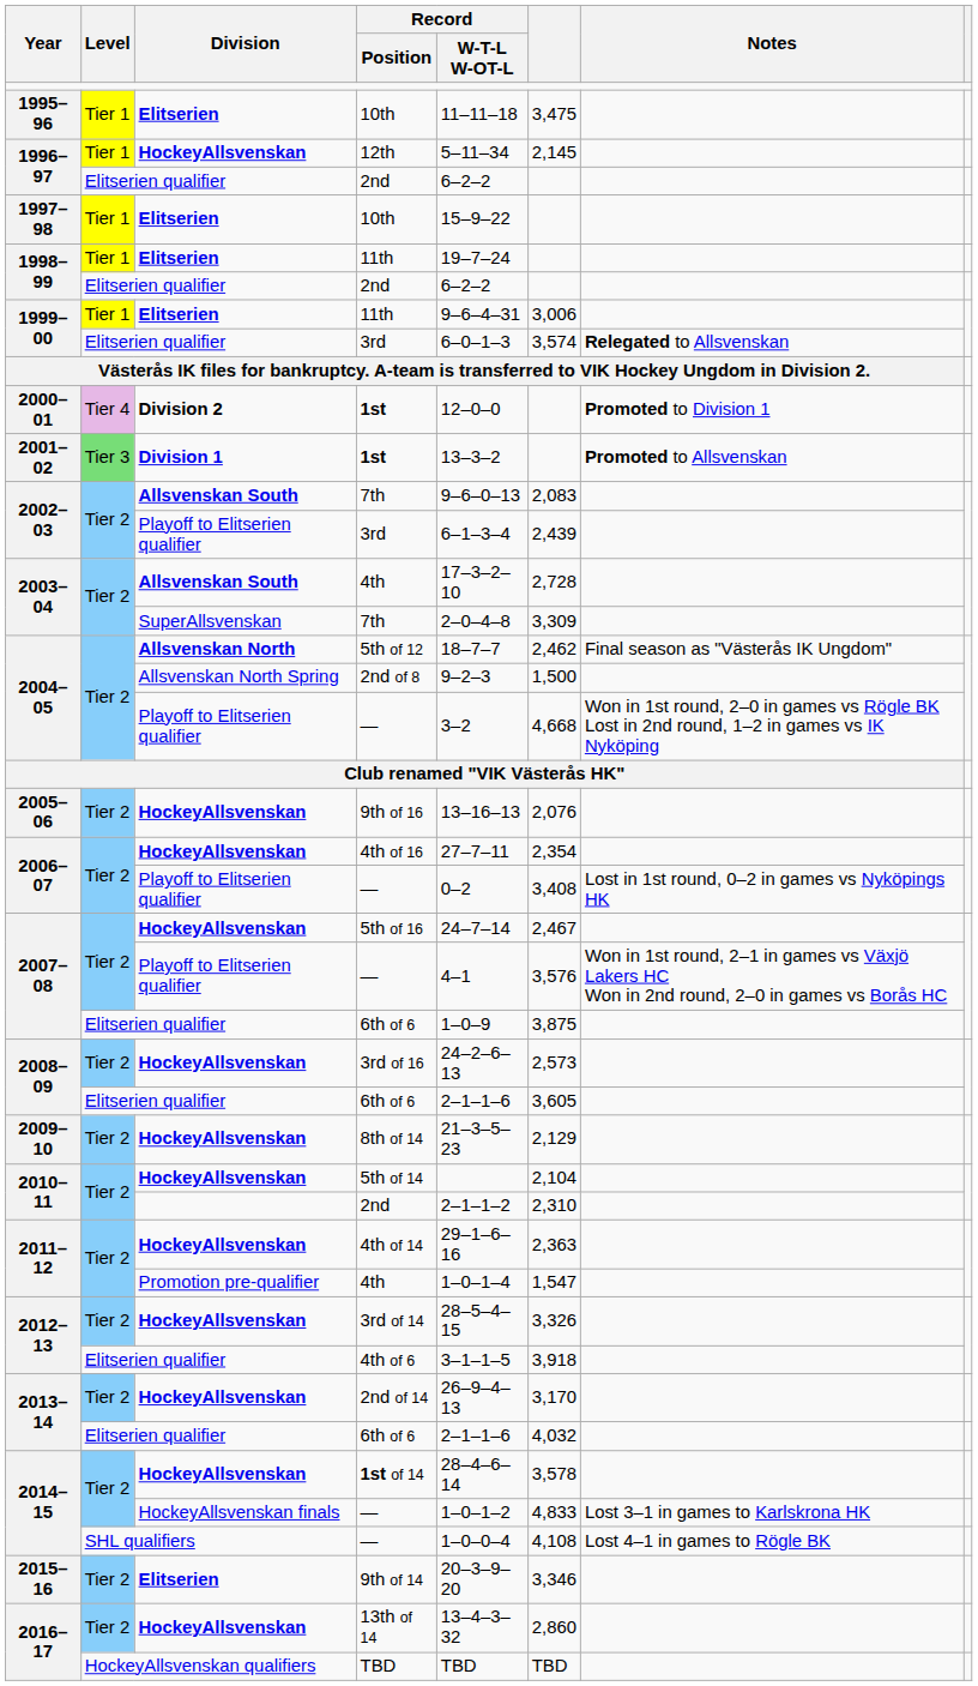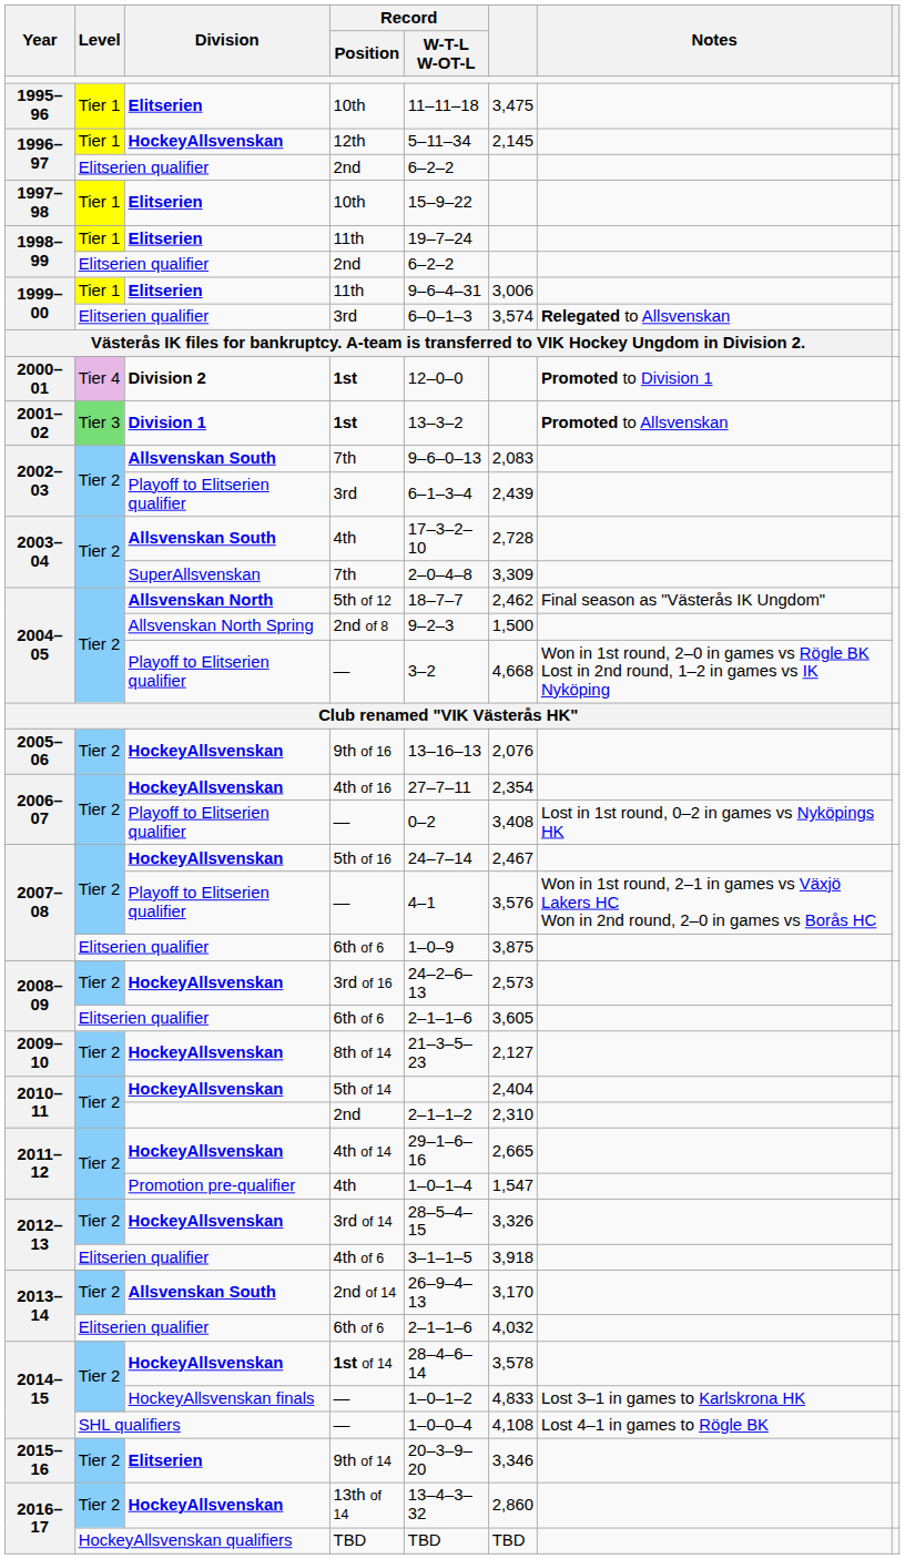8th of 14 | column 6: 2,129 -> 2,127
5th of 14 | column 6: 2,104 -> 2,404
4th of 14 | column 6: 2,363 -> 2,665
2nd of 14 | Division: HockeyAllsvenskan -> Allsvenskan South
